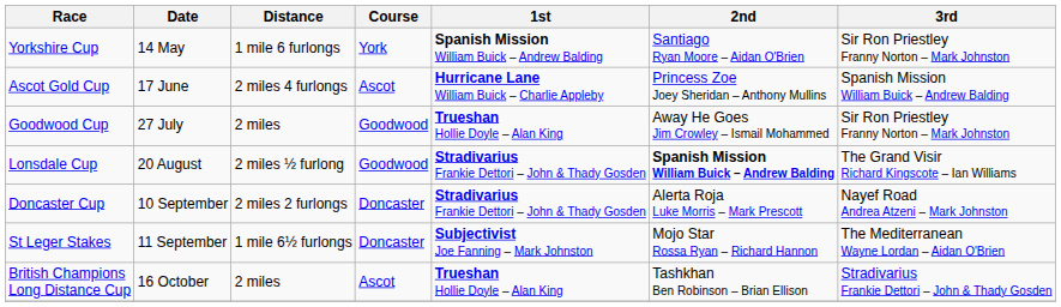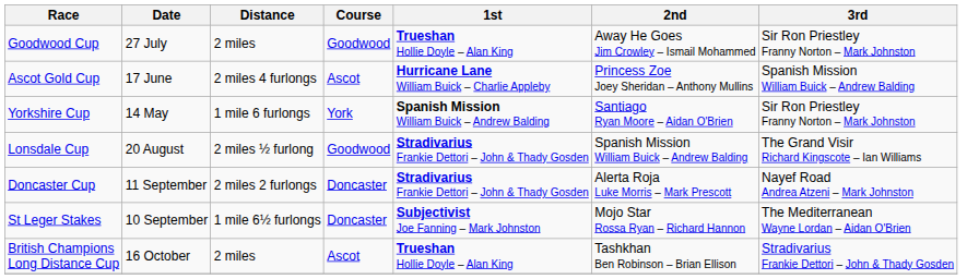rows swapped: Yorkshire Cup <-> Goodwood Cup
Lonsdale Cup | 2nd: bold -> normal
Doncaster Cup | Date: 10 September -> 11 September
St Leger Stakes | Date: 11 September -> 10 September
